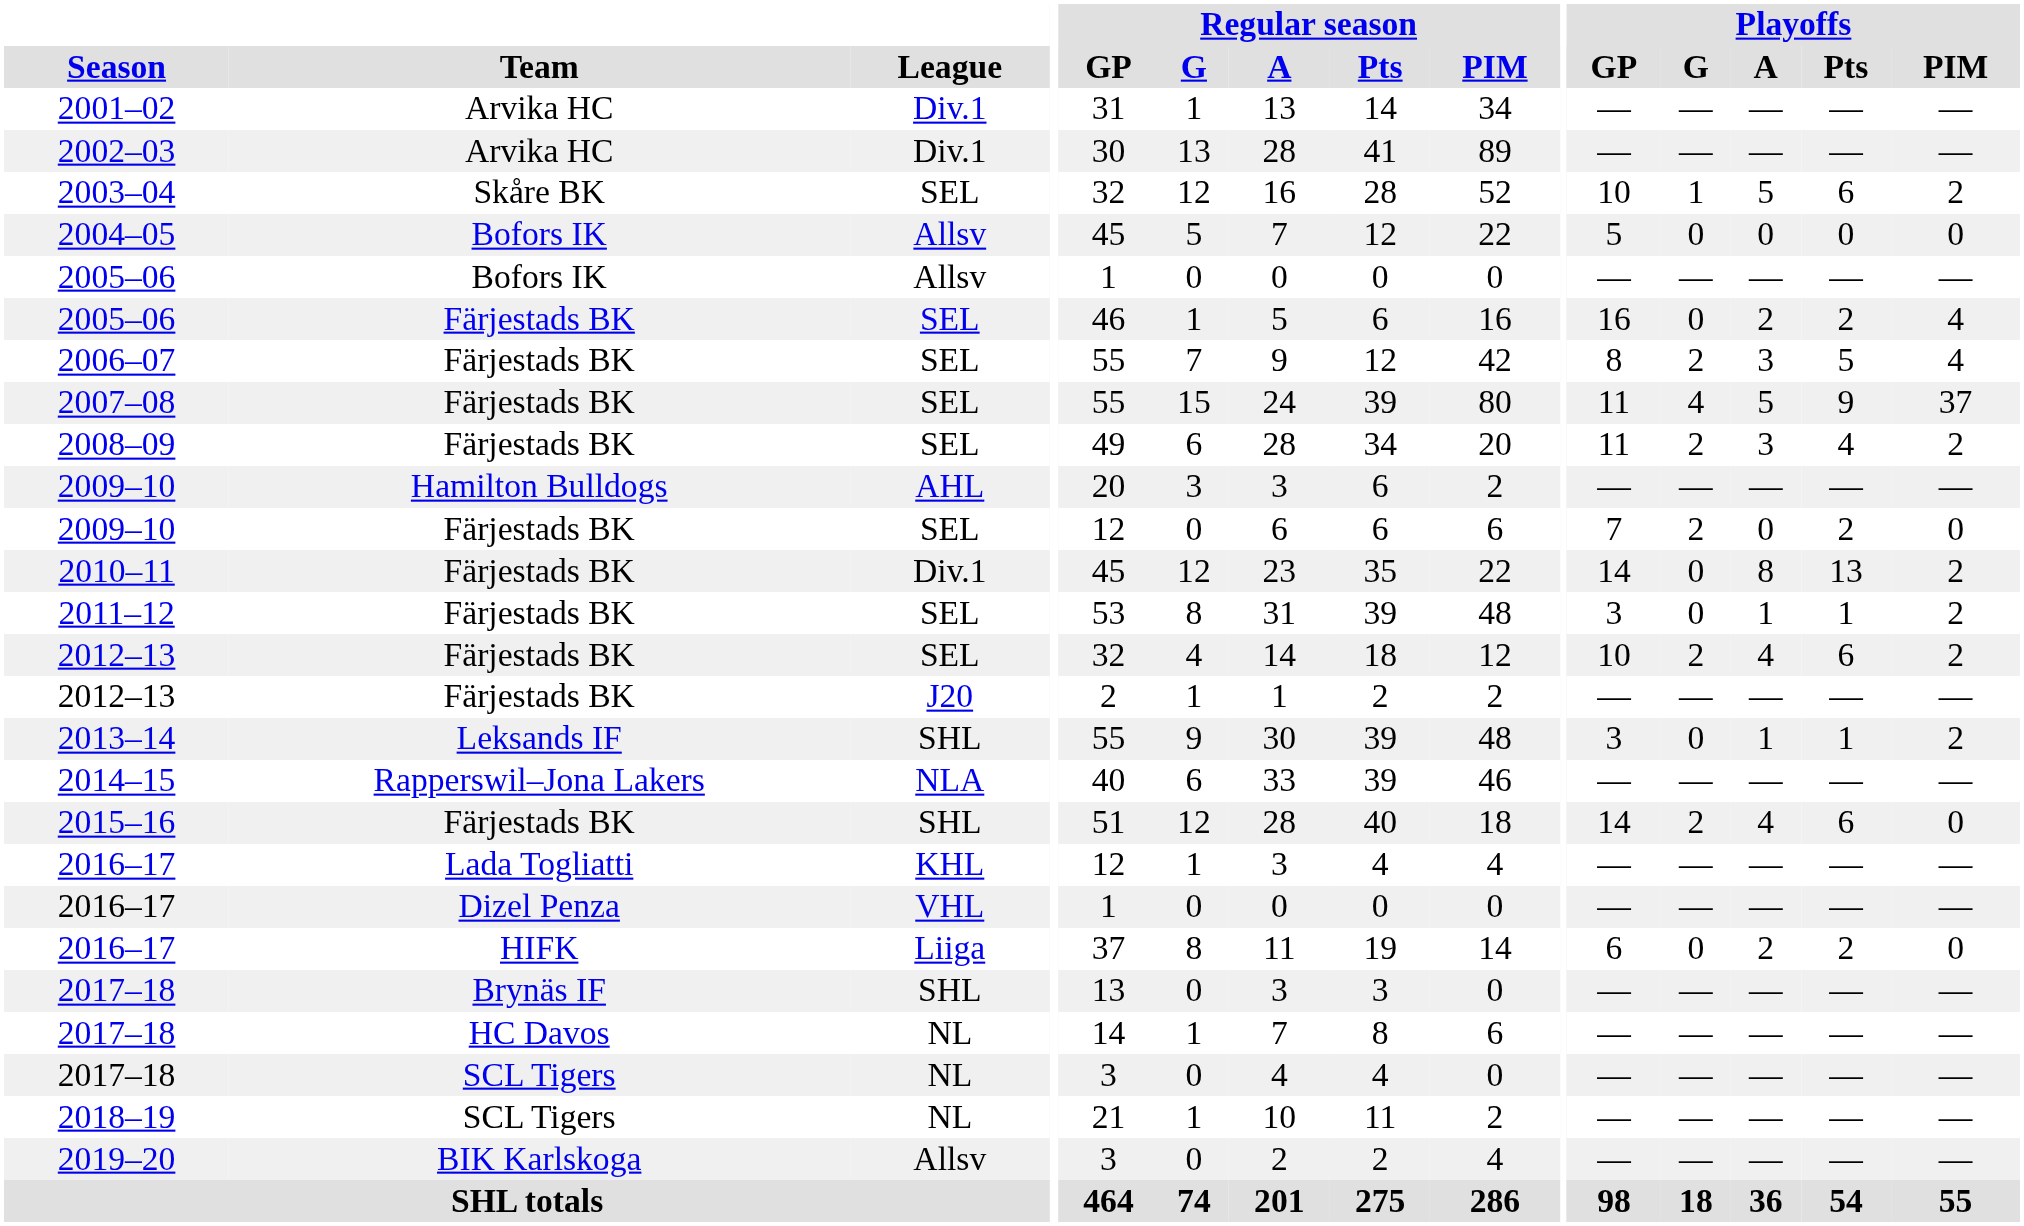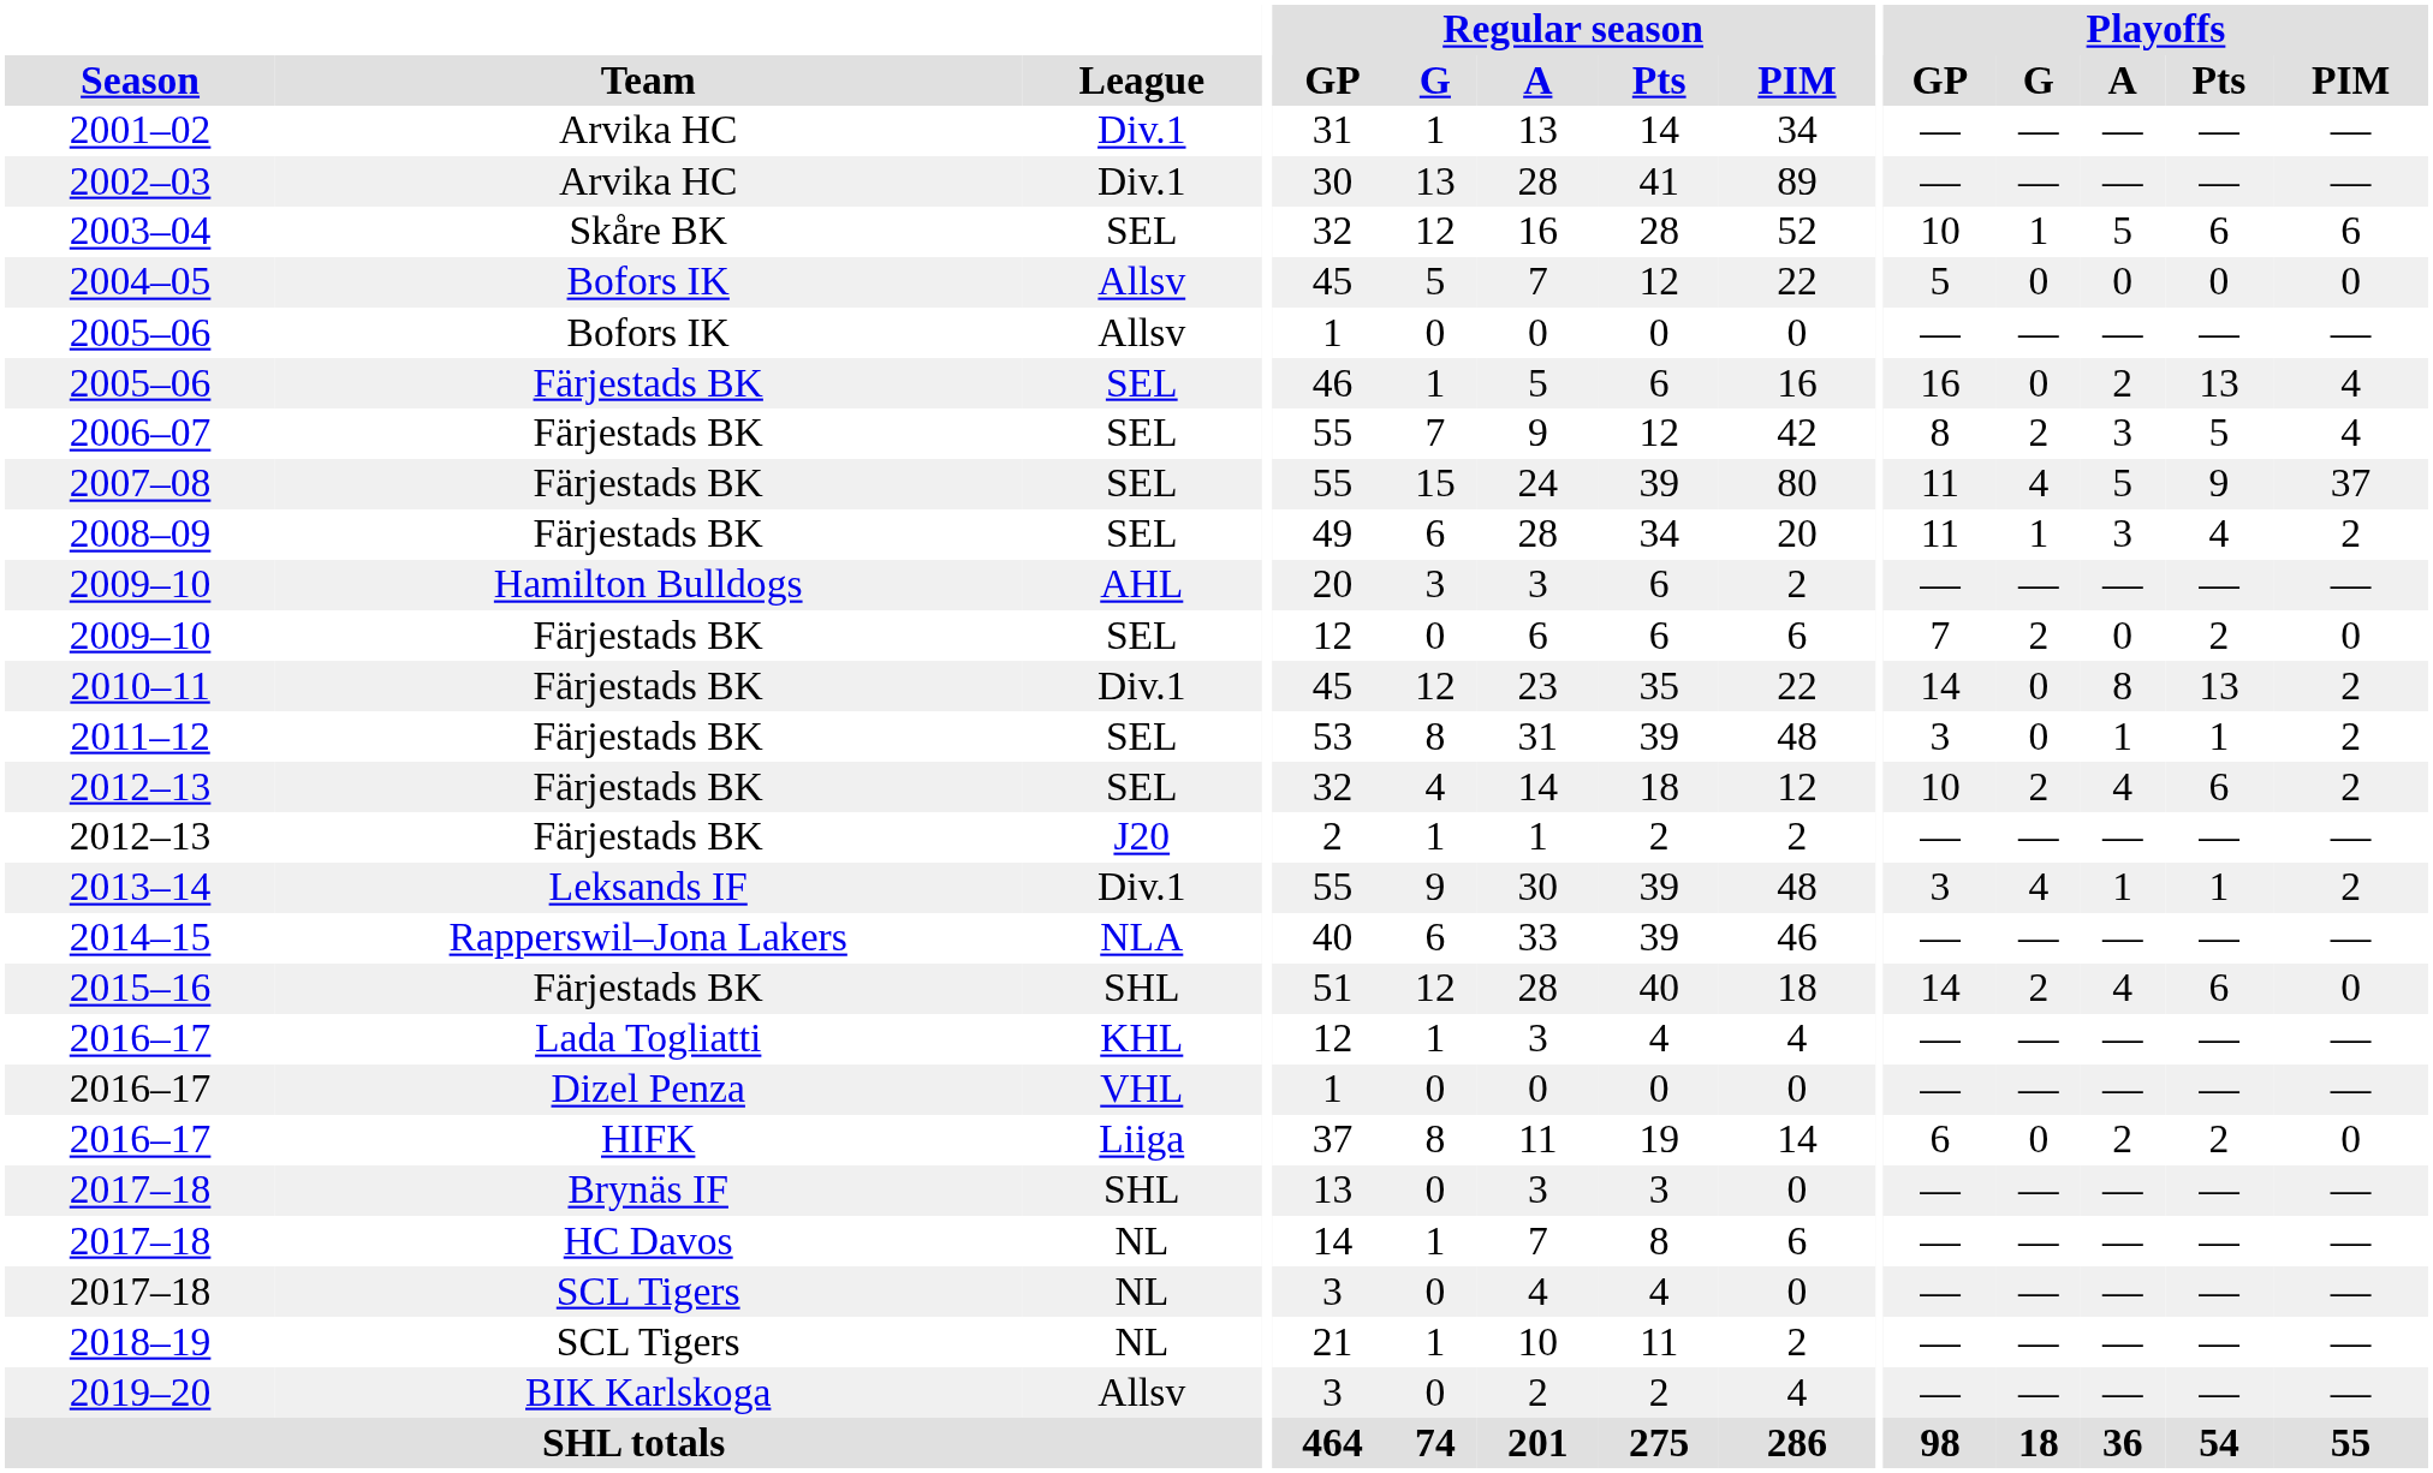2003–04 | Playoffs / PIM: 2 -> 6
2005–06 / Färjestads BK | Playoffs / Pts: 2 -> 13
2008–09 | Playoffs / G: 2 -> 1
2013–14 | League: SHL -> Div.1
2013–14 | Playoffs / G: 0 -> 4
